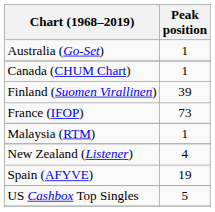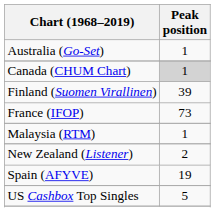Canada (CHUM Chart) | Peak position: no background -> lightgrey background
New Zealand (Listener) | Peak position: 4 -> 2
